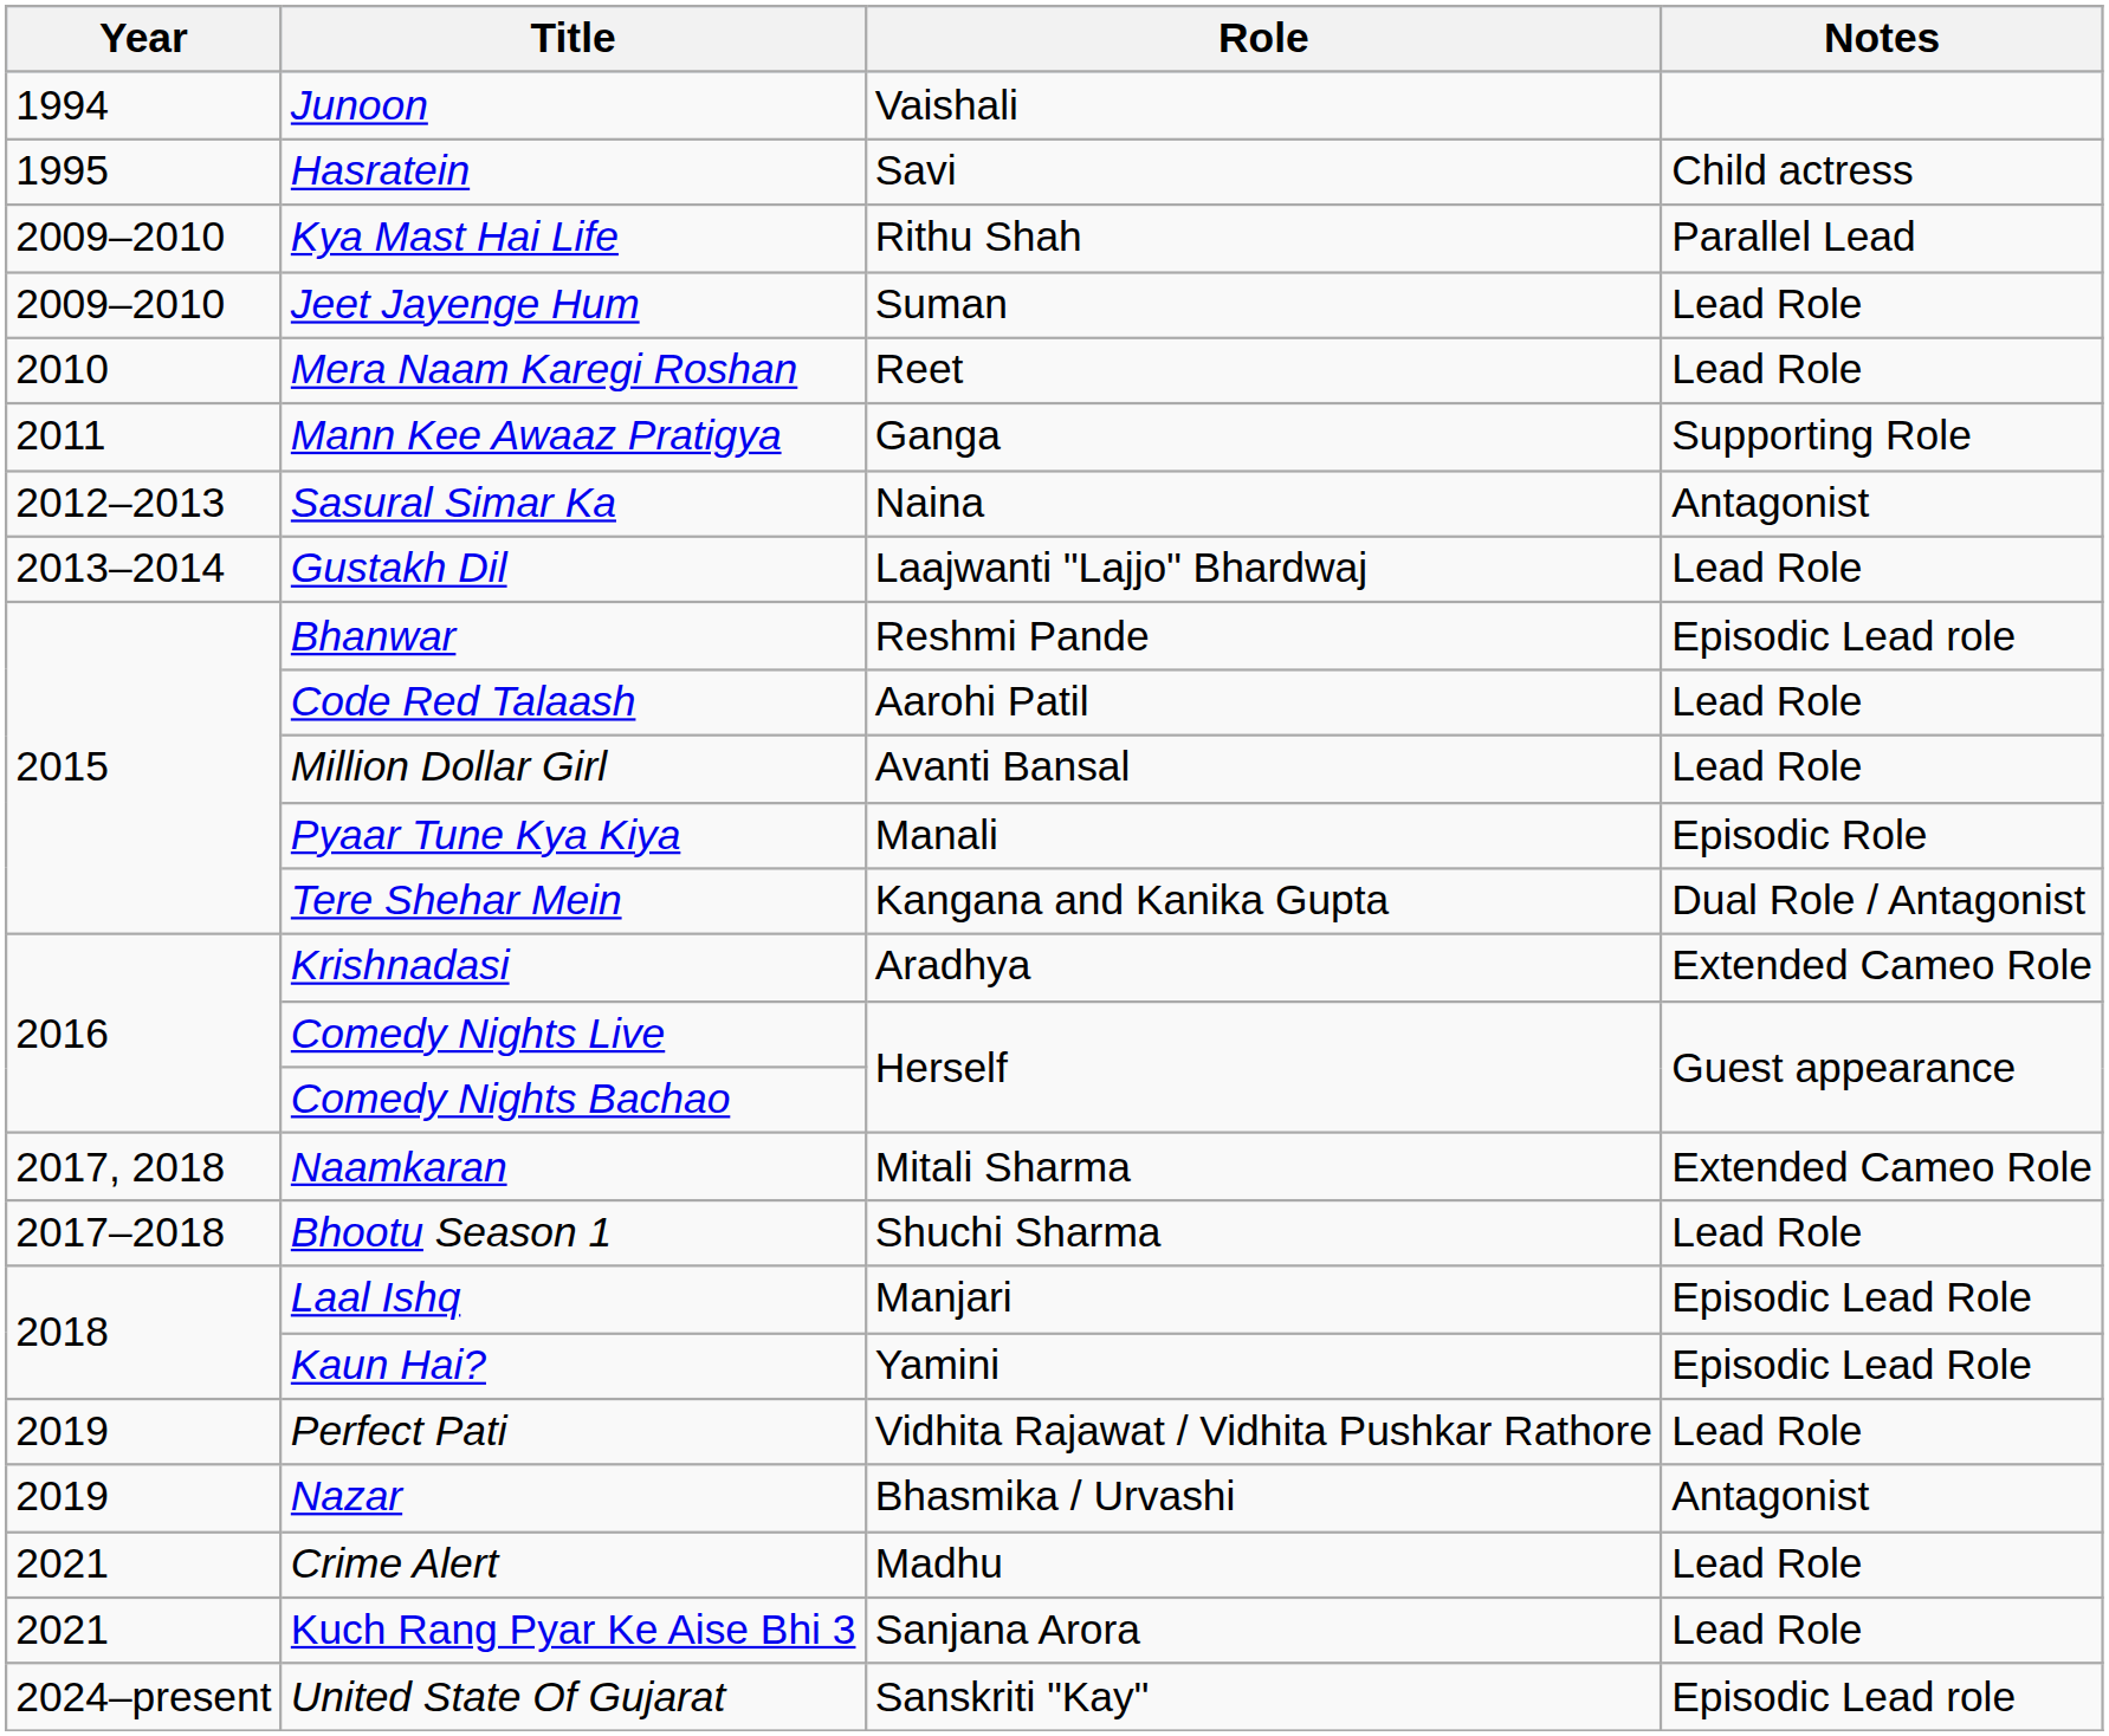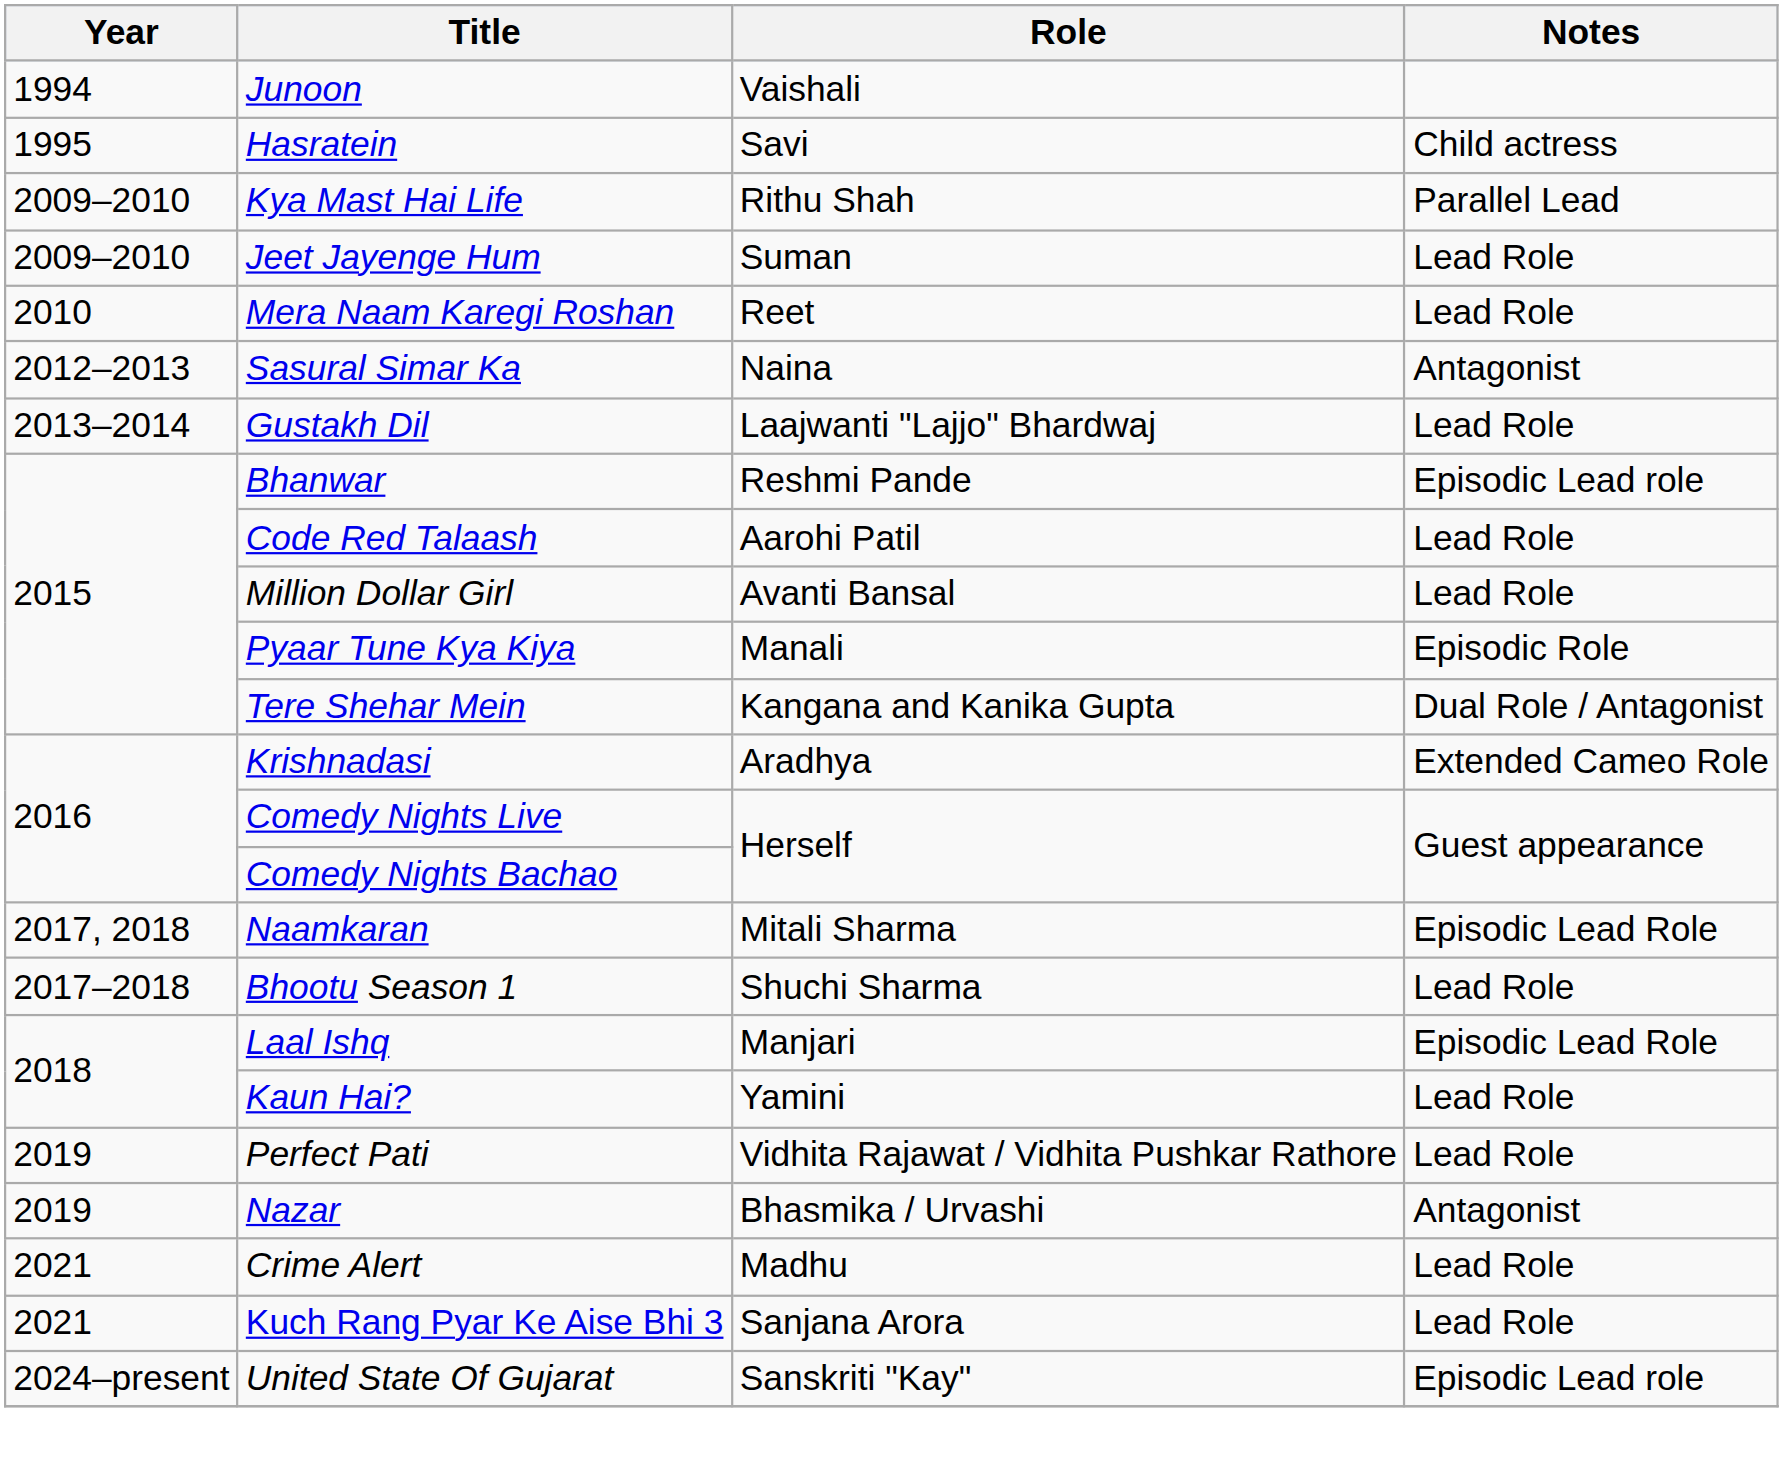- row: 2011 | Mann Kee Awaaz Pratigya | Ganga | Supporting Role
Naamkaran | Notes: Extended Cameo Role -> Episodic Lead Role
Kaun Hai? | Notes: Episodic Lead Role -> Lead Role
